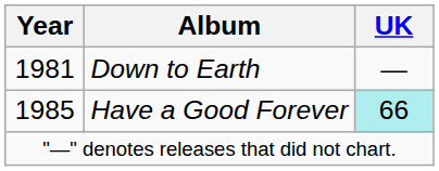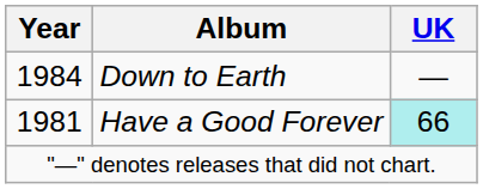Down to Earth | Year: 1981 -> 1984
Have a Good Forever | Year: 1985 -> 1981
